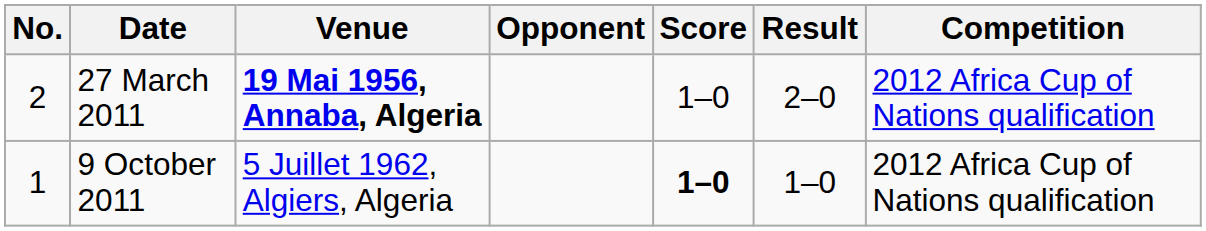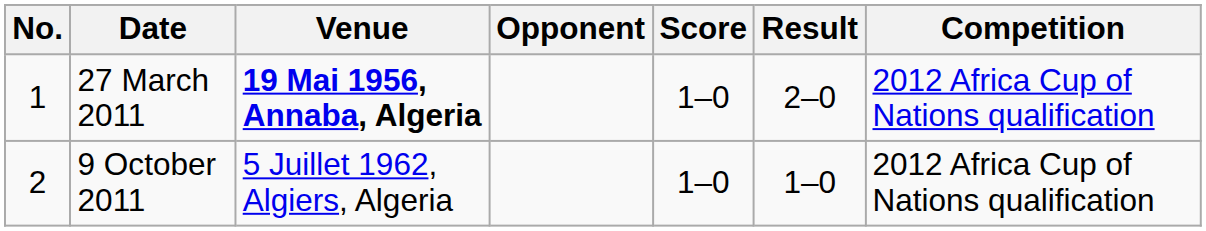27 March 2011 | No.: 2 -> 1
9 October 2011 | No.: 1 -> 2
9 October 2011 | Score: bold -> normal
